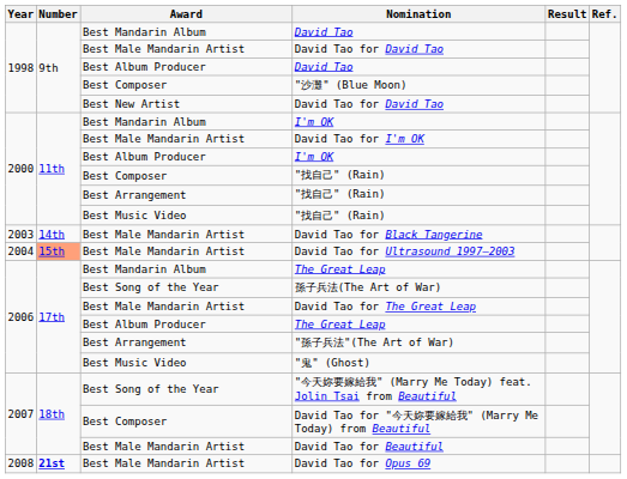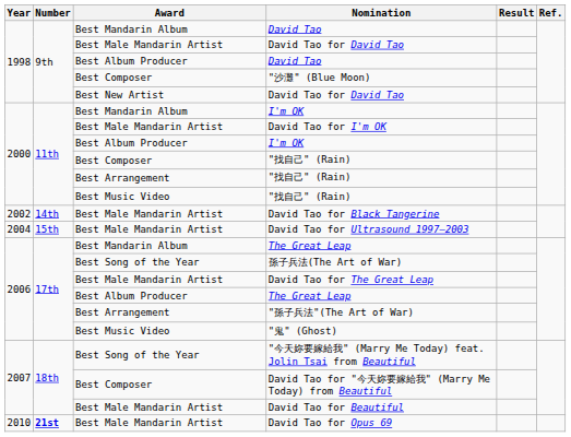David Tao for Black Tangerine | Year: 2003 -> 2002
David Tao for Ultrasound 1997–2003 | Number: lightsalmon background -> no background
David Tao for Opus 69 | Year: 2008 -> 2010
